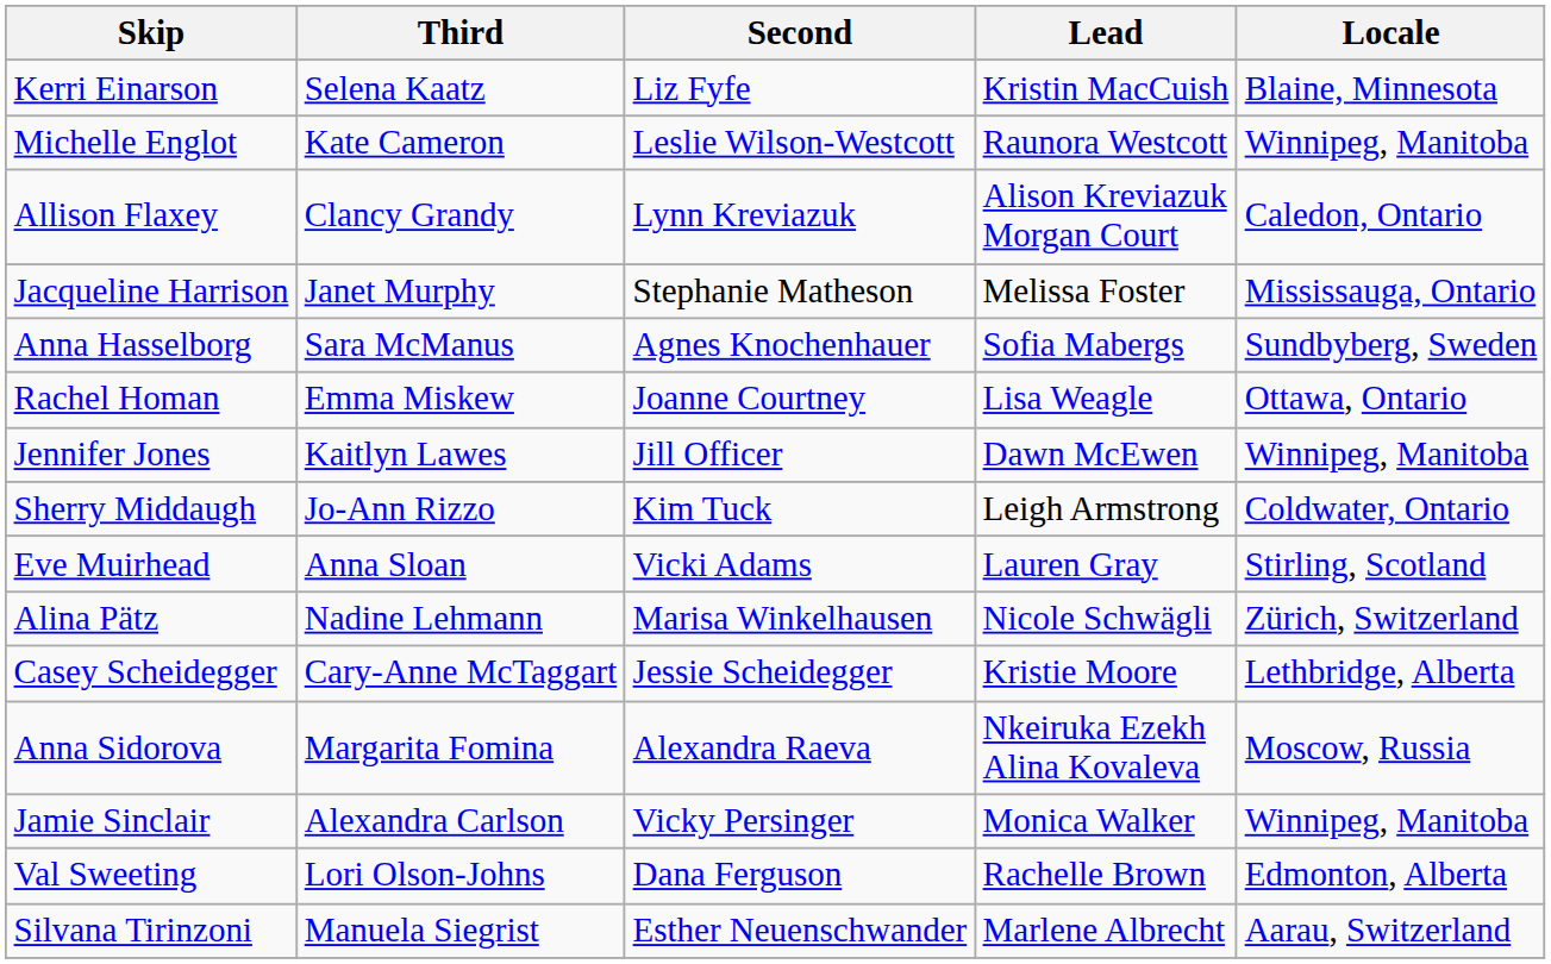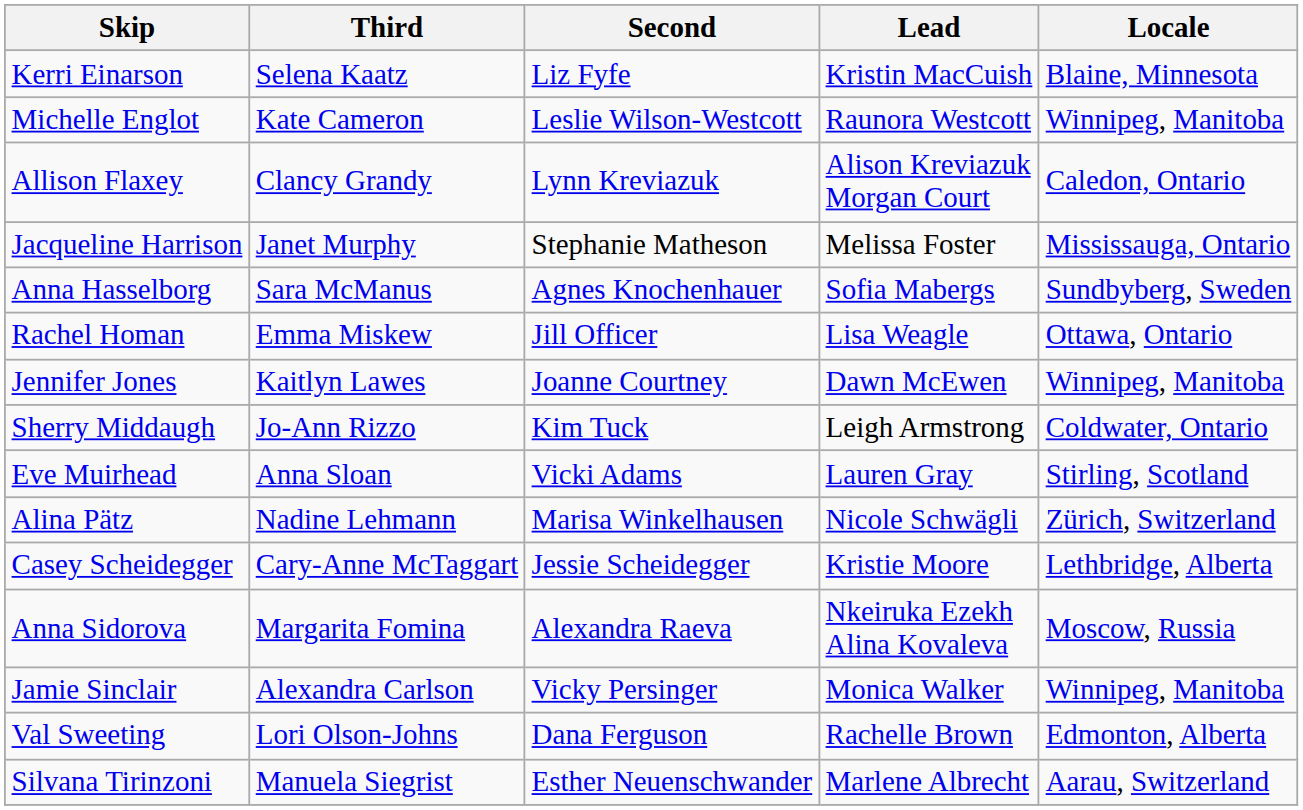Rachel Homan | Second: Joanne Courtney -> Jill Officer
Jennifer Jones | Second: Jill Officer -> Joanne Courtney
